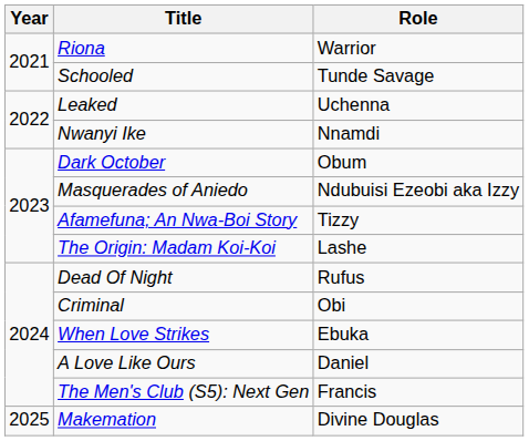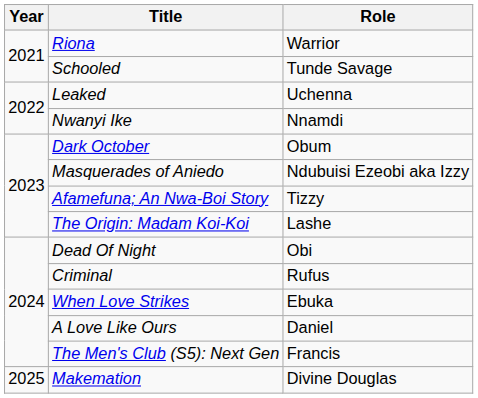Dead Of Night | Role: Rufus -> Obi
Criminal | Role: Obi -> Rufus
